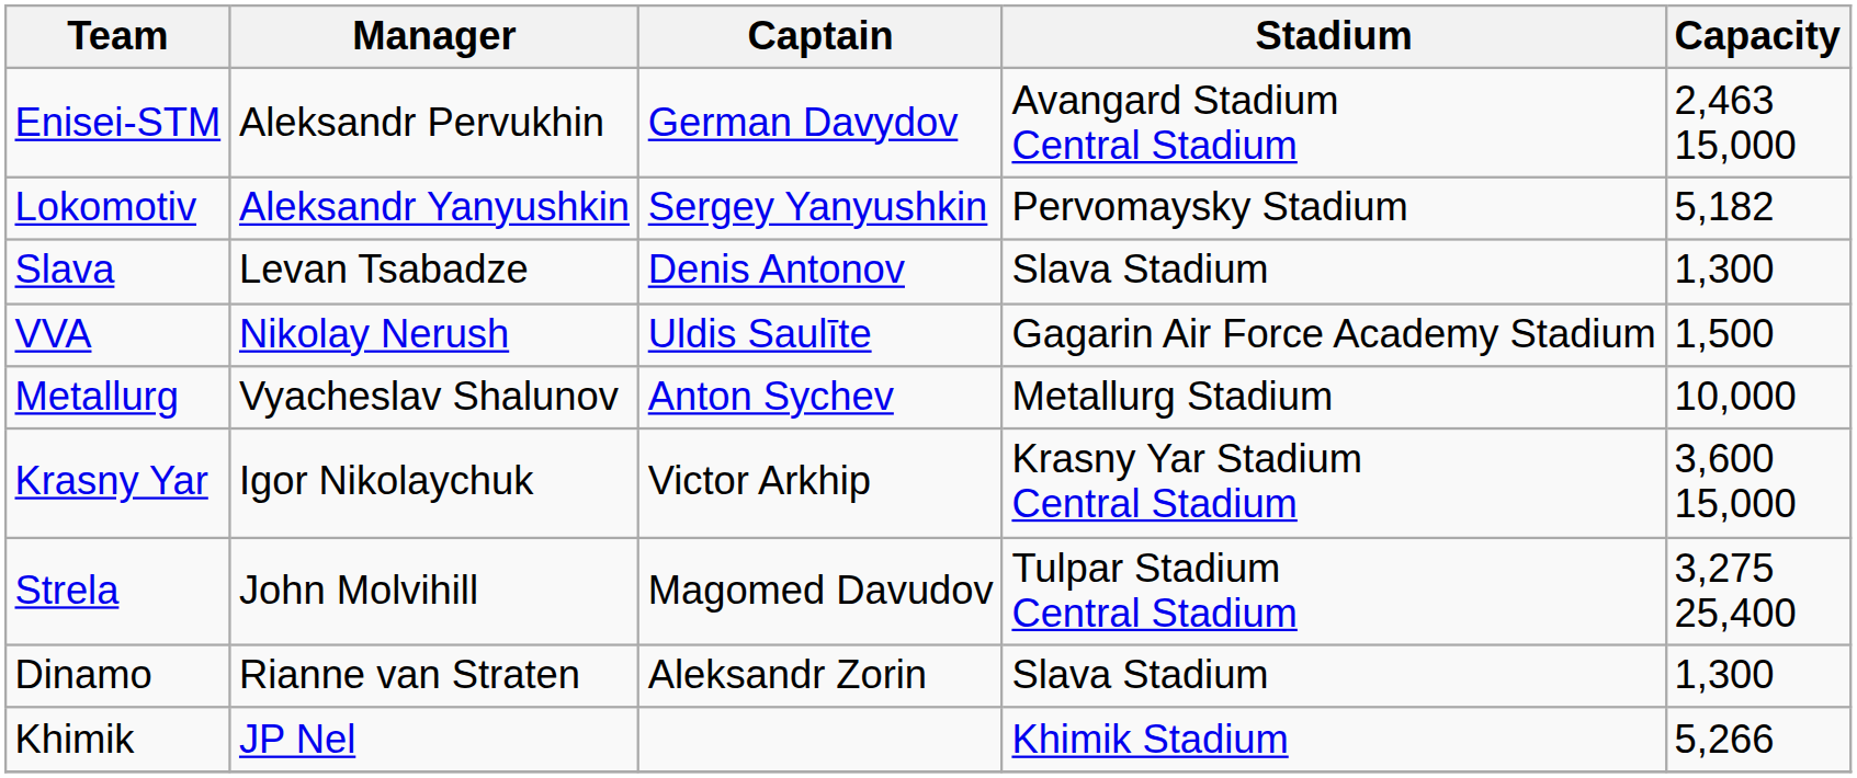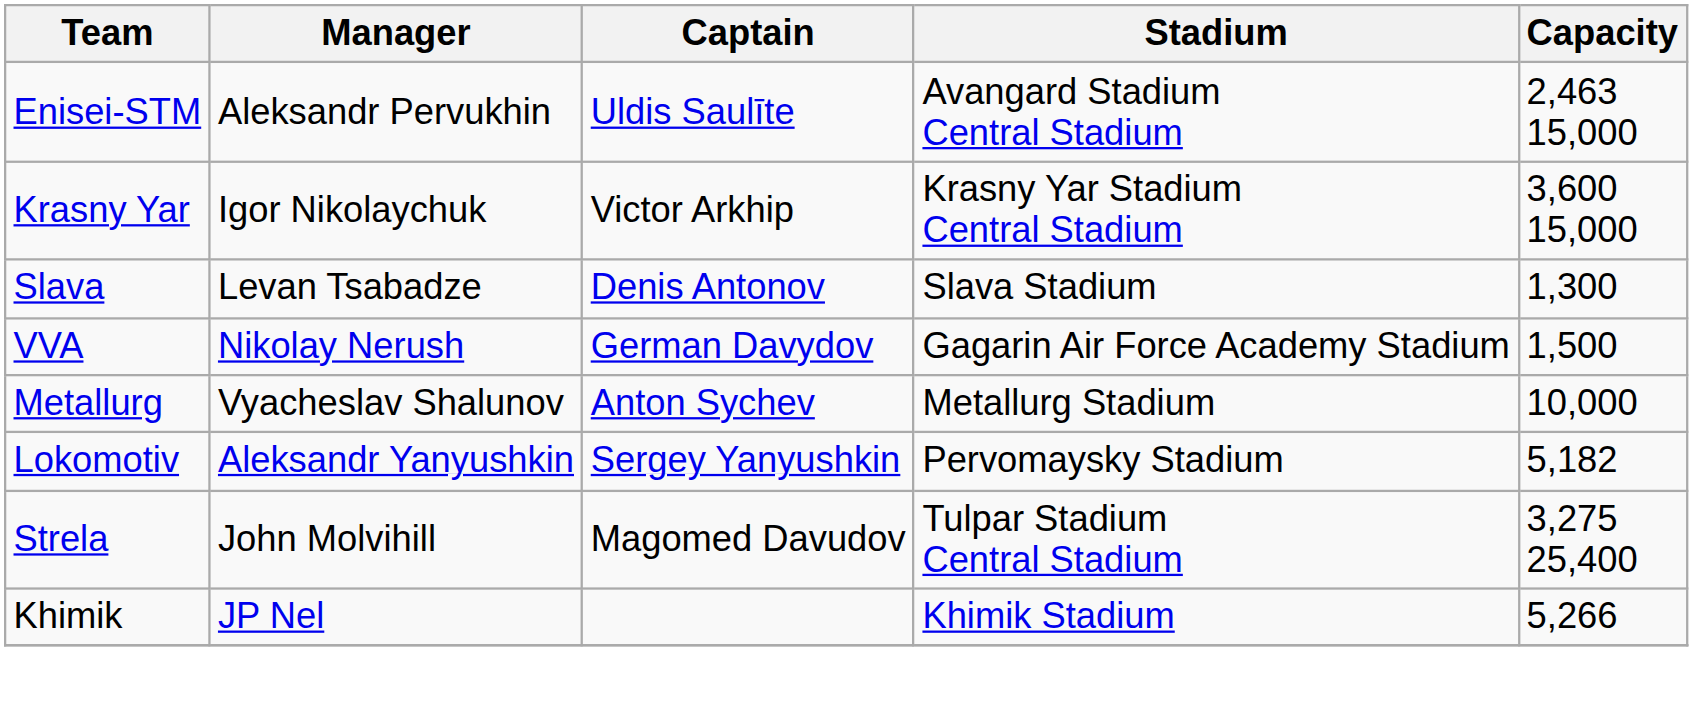Enisei-STM | Captain: German Davydov -> Uldis Saulīte
rows swapped: Krasny Yar <-> Lokomotiv
VVA | Captain: Uldis Saulīte -> German Davydov
- row: Dinamo | Rianne van Straten | Aleksandr Zorin | Slava Stadium | 1,300
